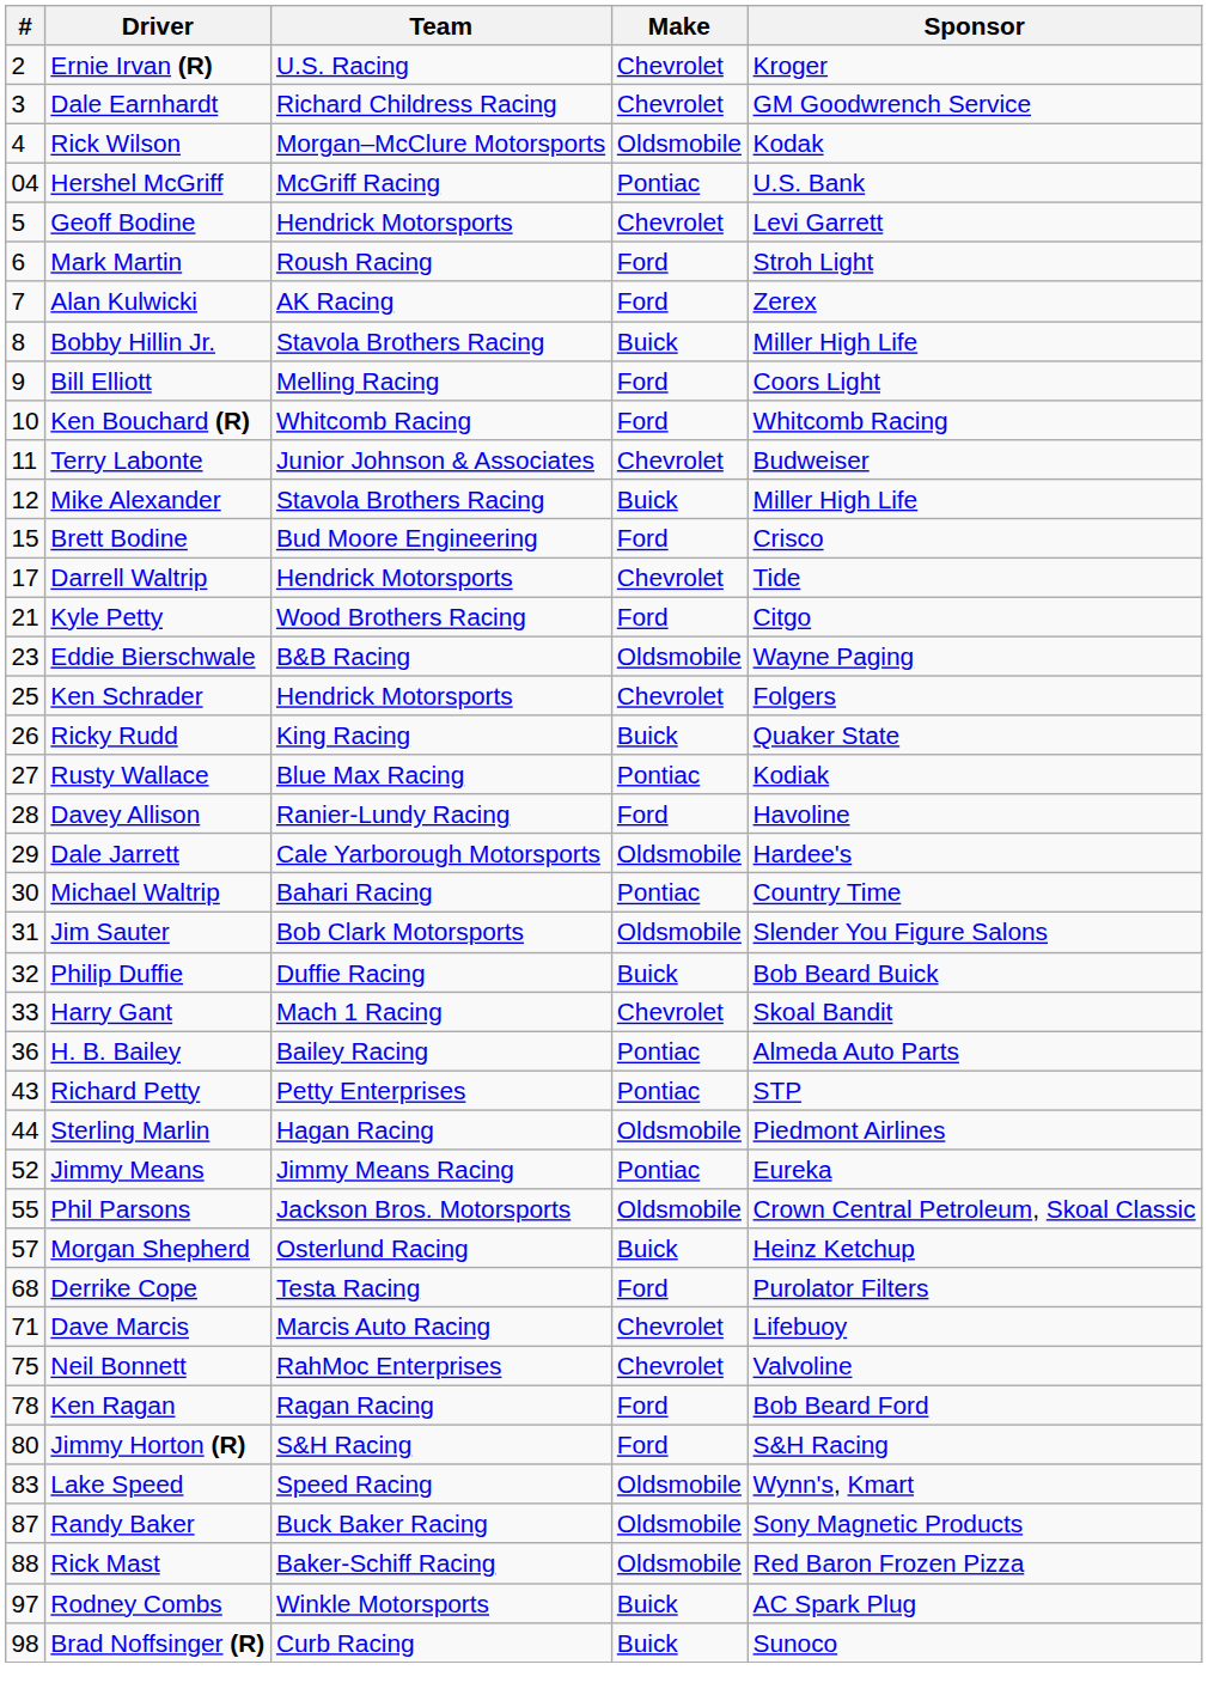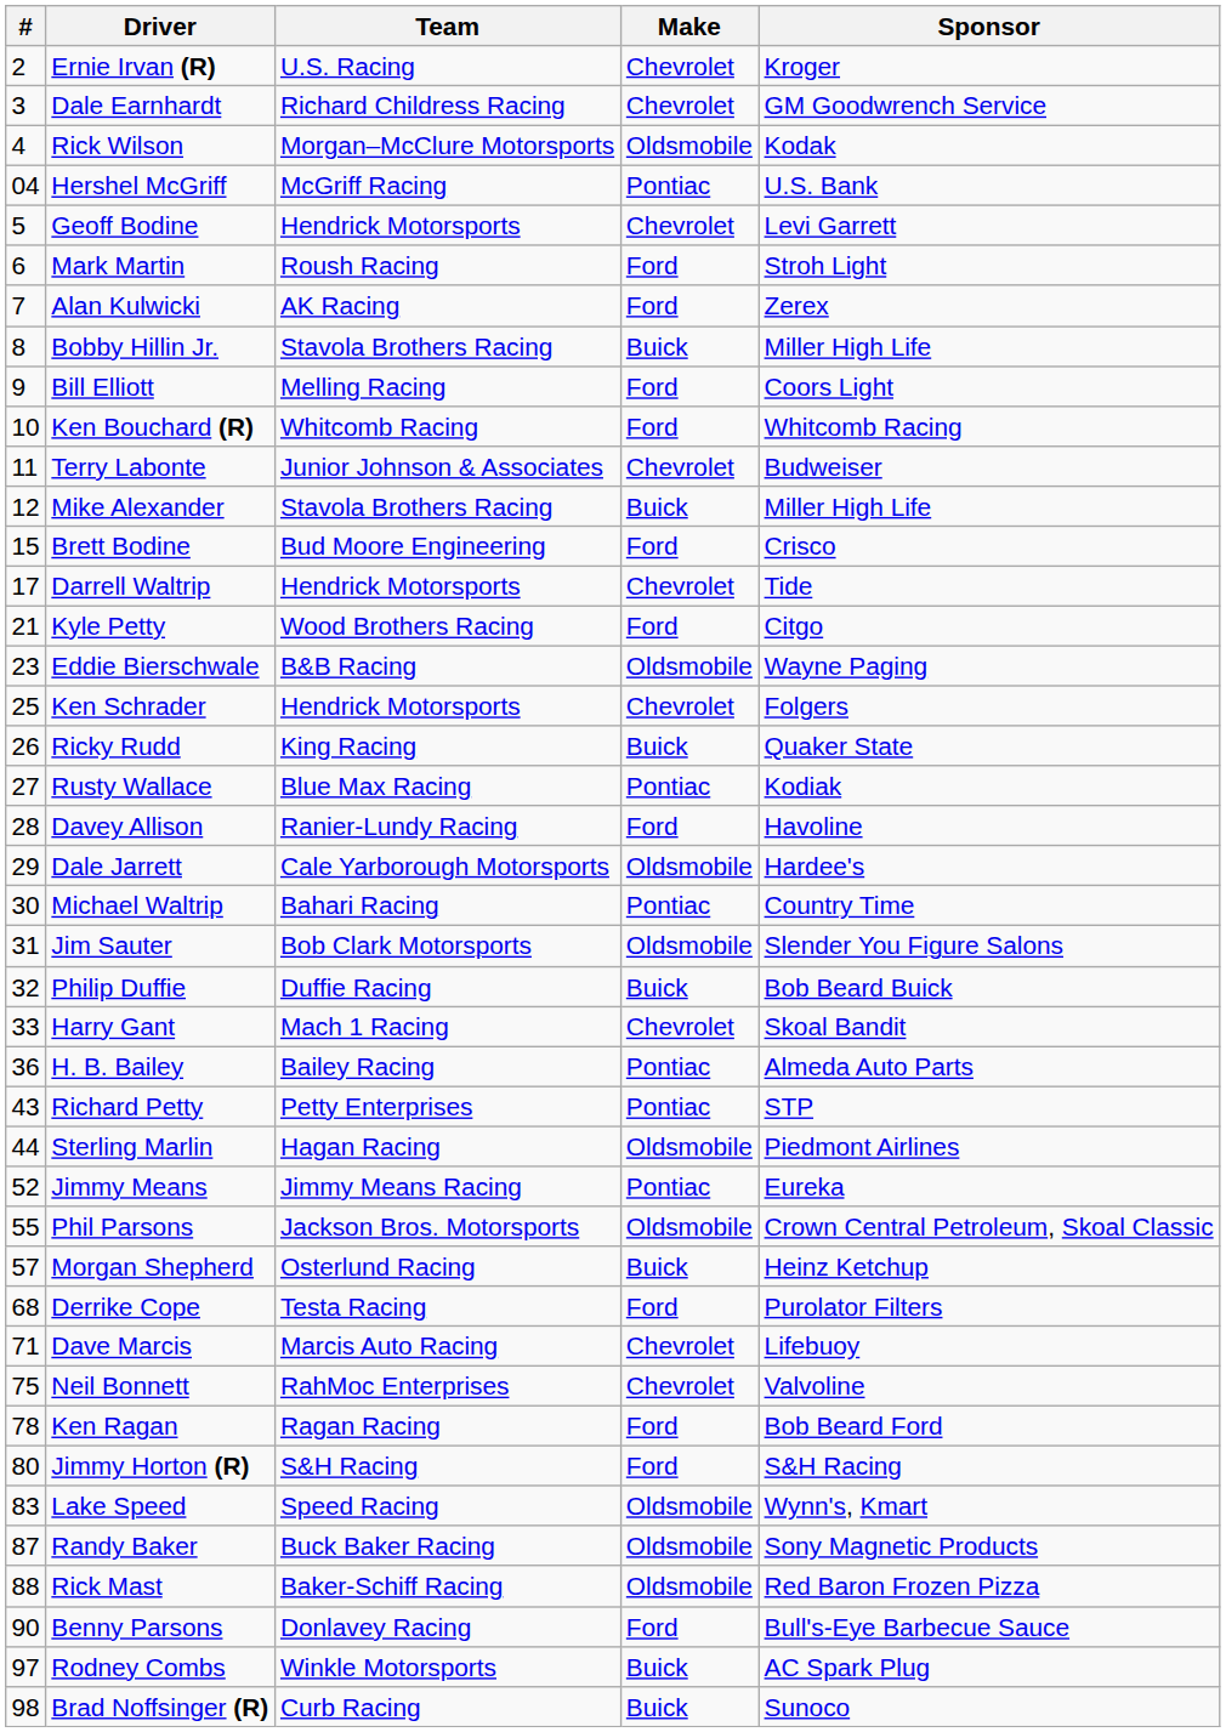+ row: 90 | Benny Parsons | Donlavey Racing | Ford | Bull's-Eye Barbecue Sauce
